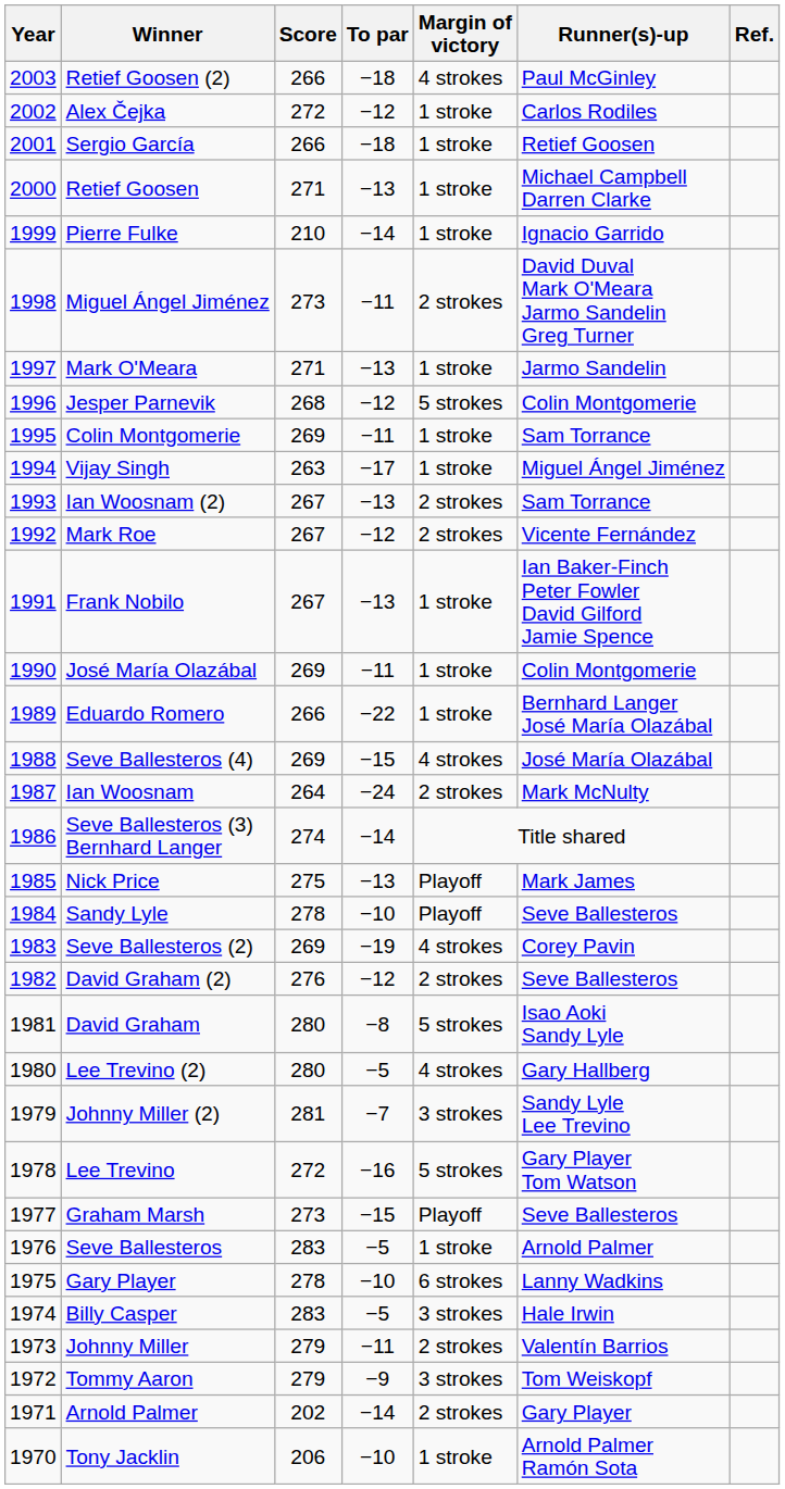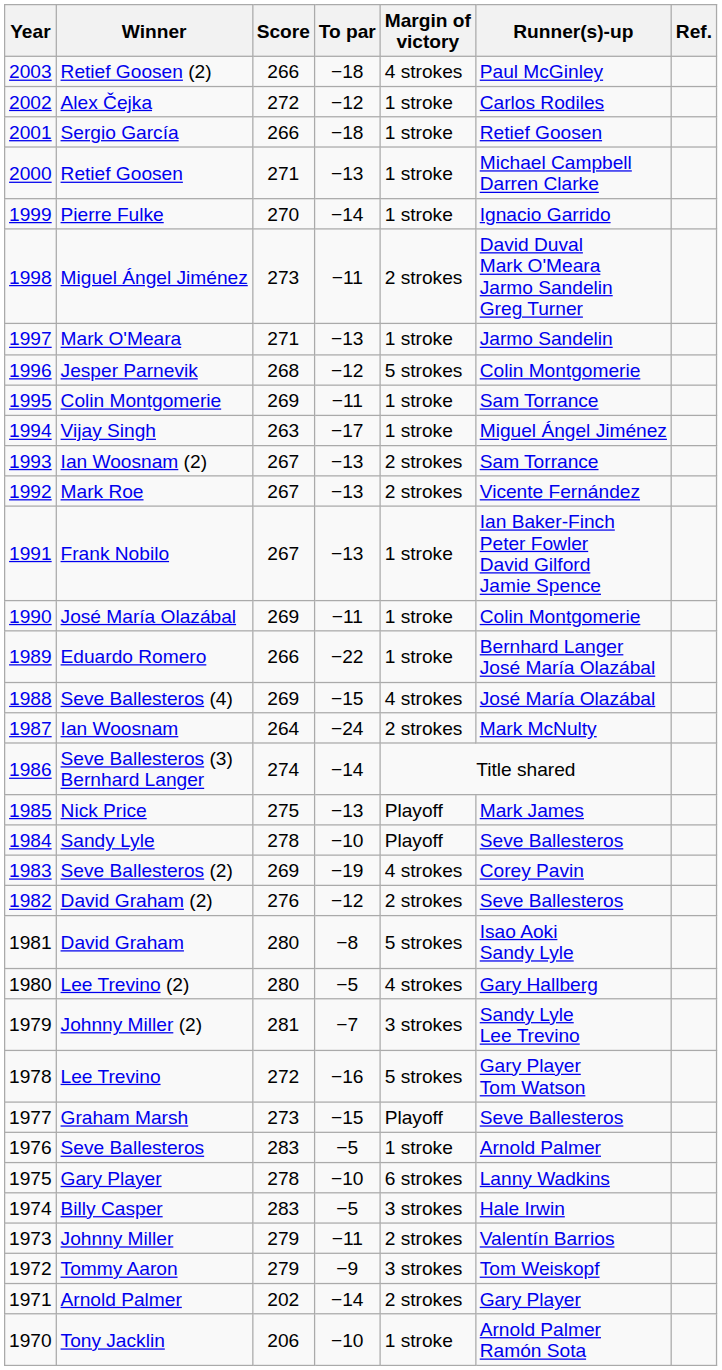Pierre Fulke | Score: 210 -> 270
Mark Roe | To par: −12 -> −13
